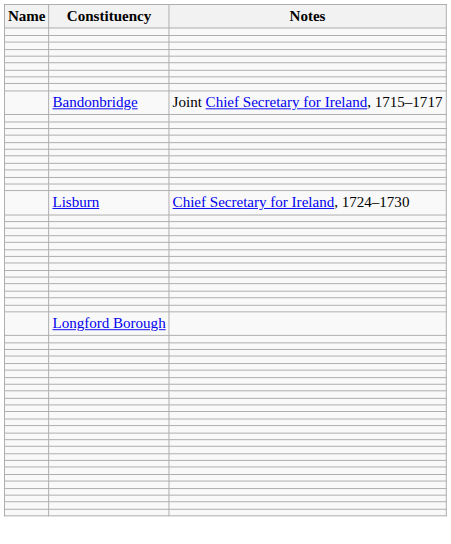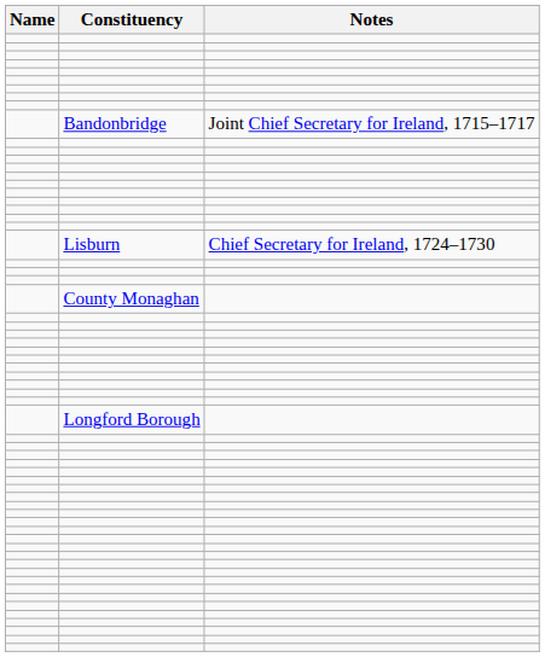+ row: County Monaghan
